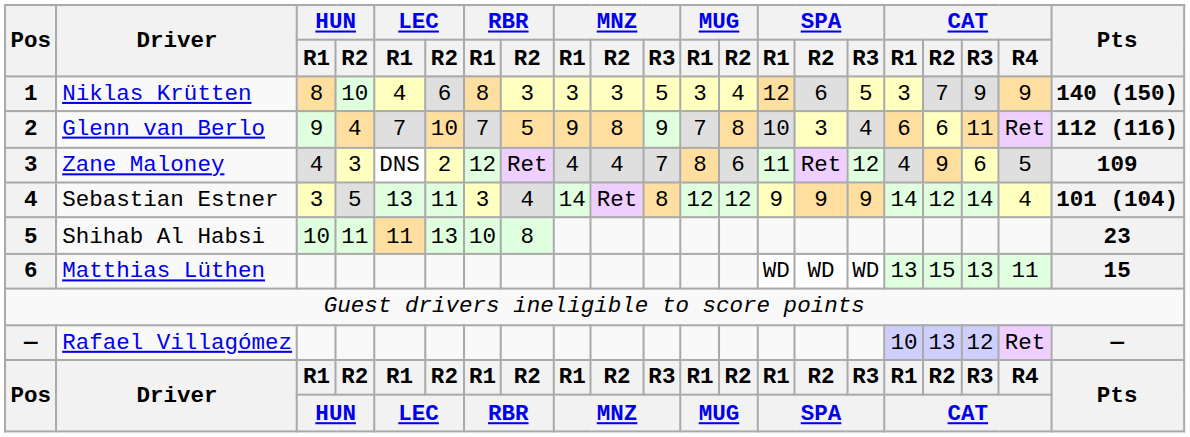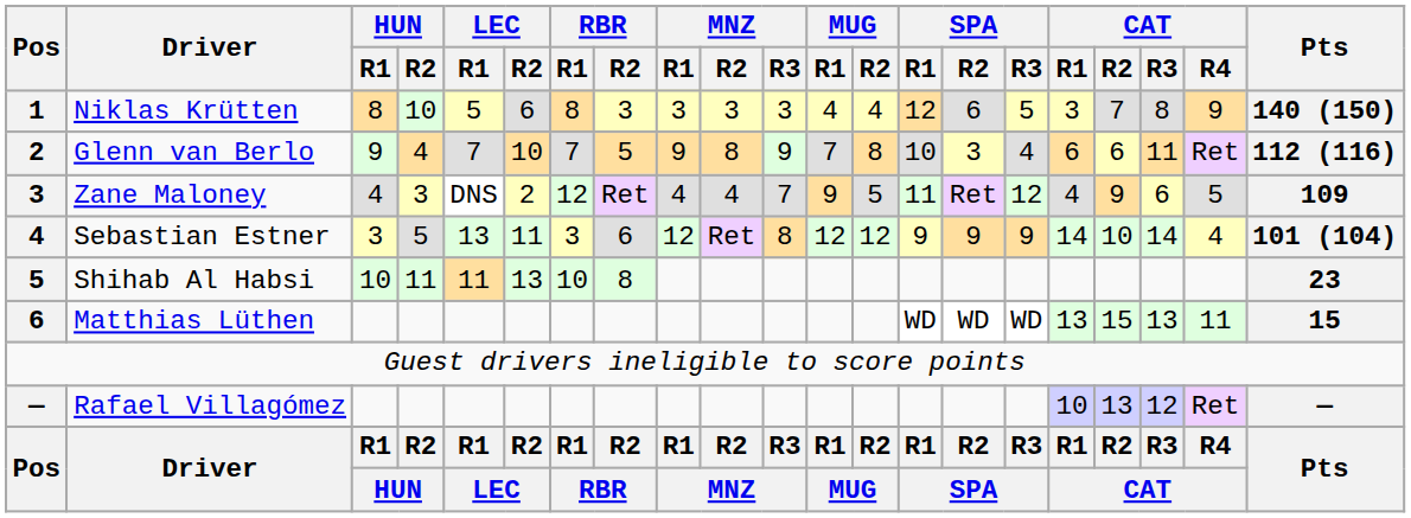Niklas Krütten | LEC / R1: 4 -> 5
Niklas Krütten | MNZ / R3: 5 -> 3
Niklas Krütten | MUG / R1: 3 -> 4
Niklas Krütten | CAT / R3: 9 -> 8
Zane Maloney | MUG / R1: 8 -> 9
Zane Maloney | MUG / R2: 6 -> 5
Sebastian Estner | RBR / R2: 4 -> 6
Sebastian Estner | MNZ / R1: 14 -> 12
Sebastian Estner | CAT / R2: 12 -> 10
